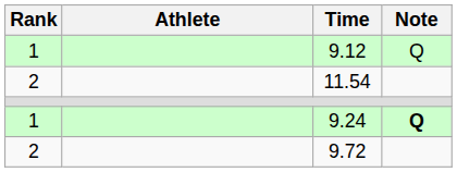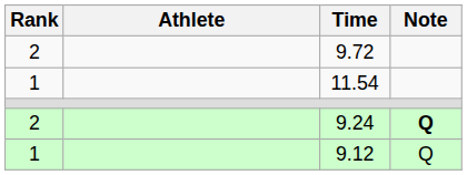rows swapped: 9.12 <-> 9.72
11.54 | Rank: 2 -> 1
9.24 | Rank: 1 -> 2
